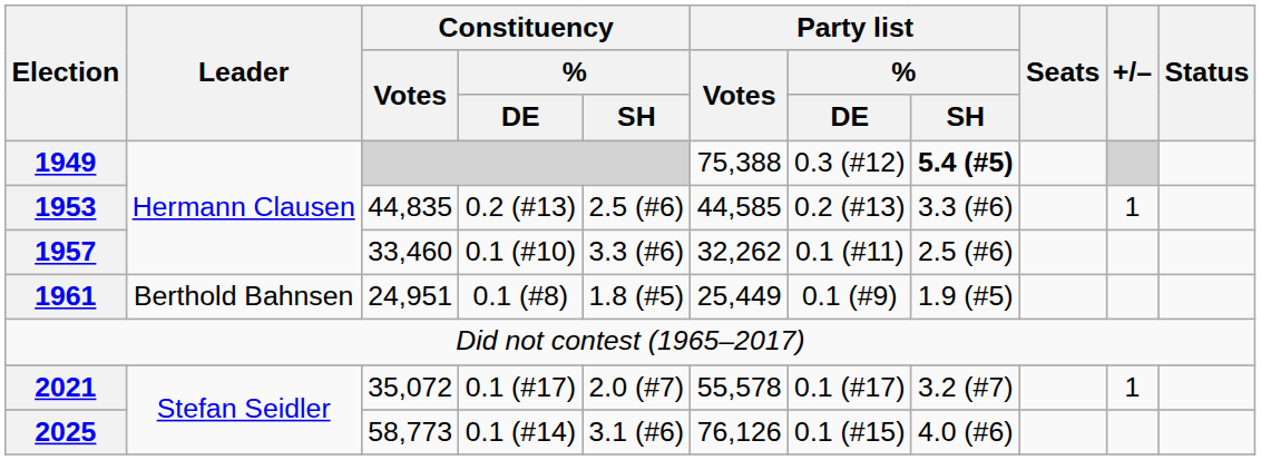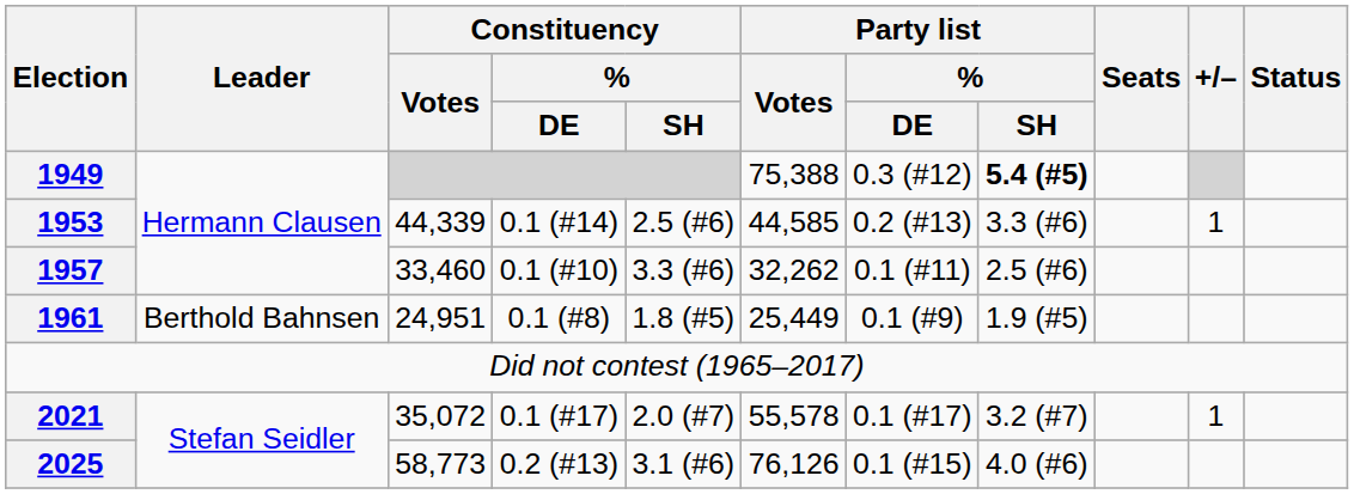1953 | Constituency / Votes: 44,835 -> 44,339
1953 | Constituency / % / DE: 0.2 (#13) -> 0.1 (#14)
2025 | Constituency / % / DE: 0.1 (#14) -> 0.2 (#13)
